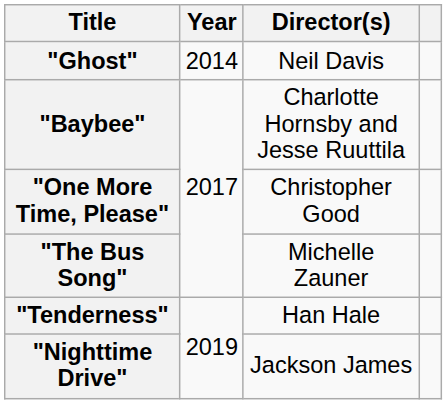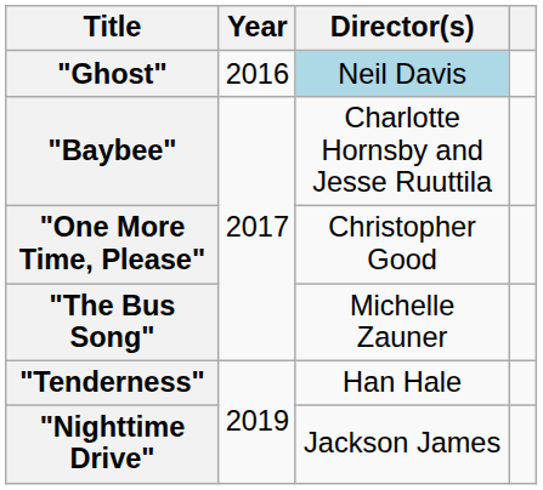"Ghost" | Year: 2014 -> 2016
"Ghost" | Director(s): no background -> lightblue background
